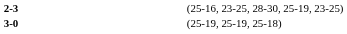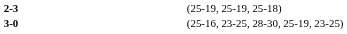2-3 | column 4: (25-16, 23-25, 28-30, 25-19, 23-25) -> (25-19, 25-19, 25-18)
3-0 | column 4: (25-19, 25-19, 25-18) -> (25-16, 23-25, 28-30, 25-19, 23-25)
